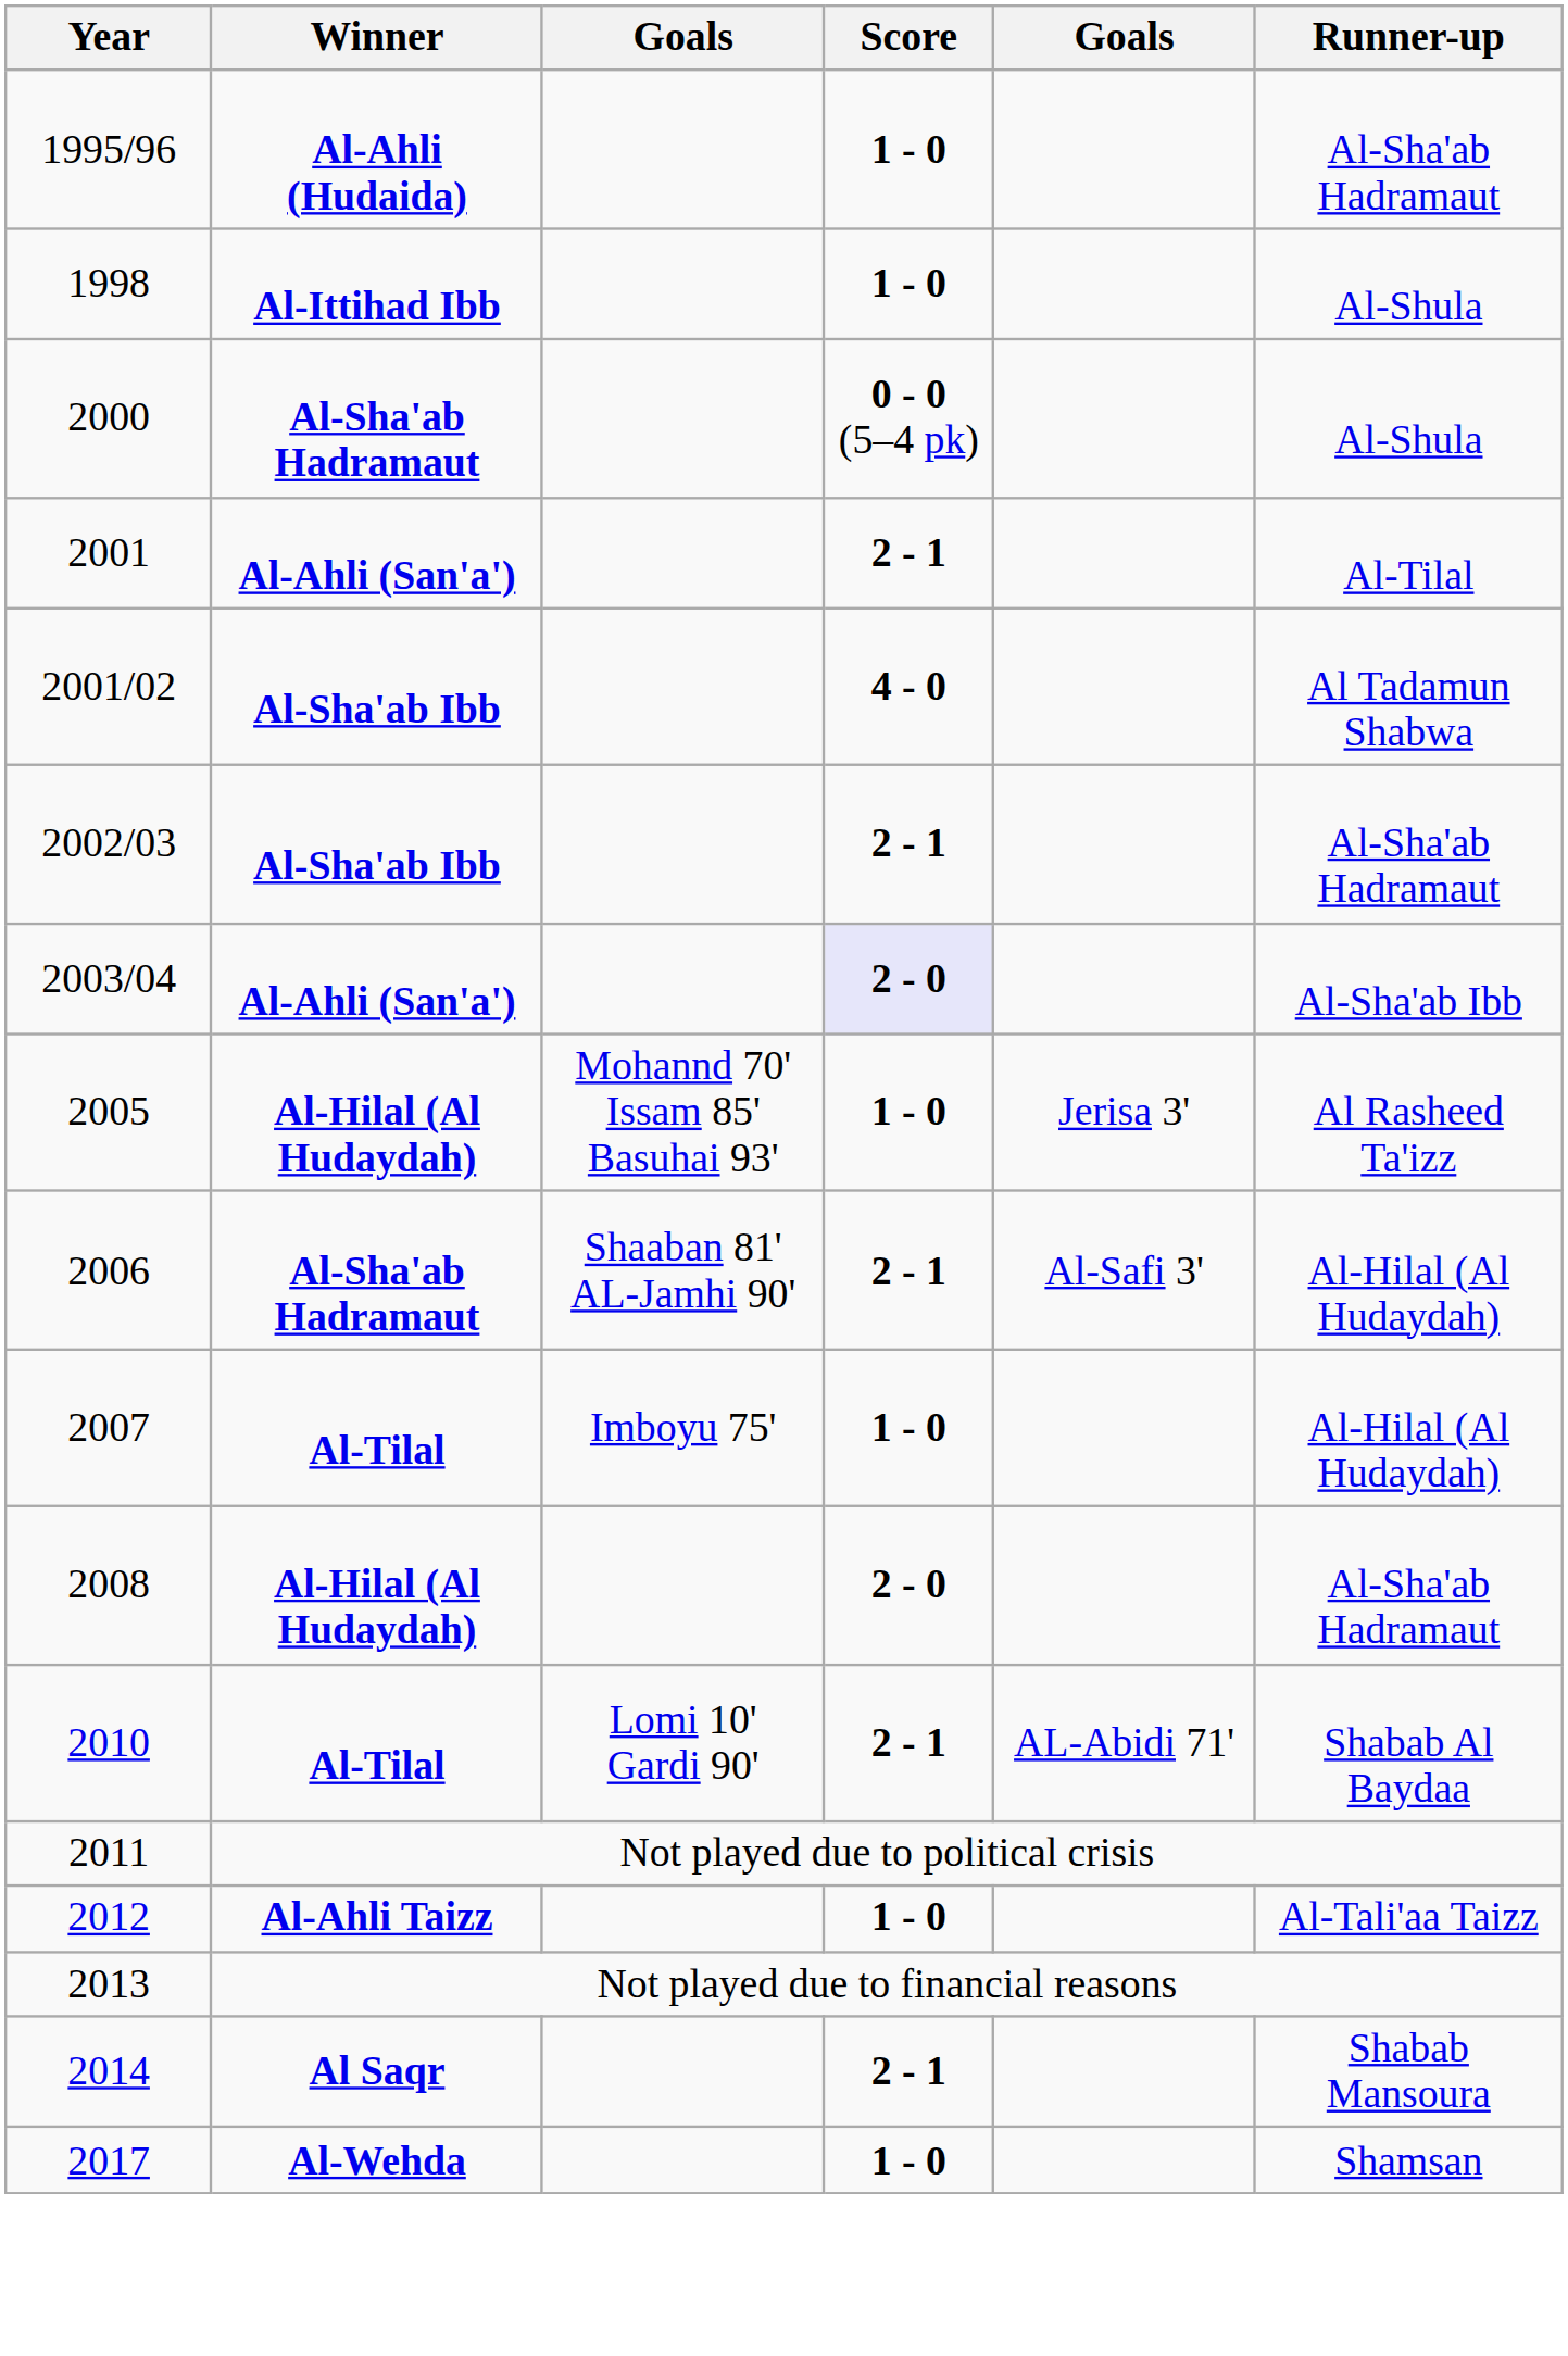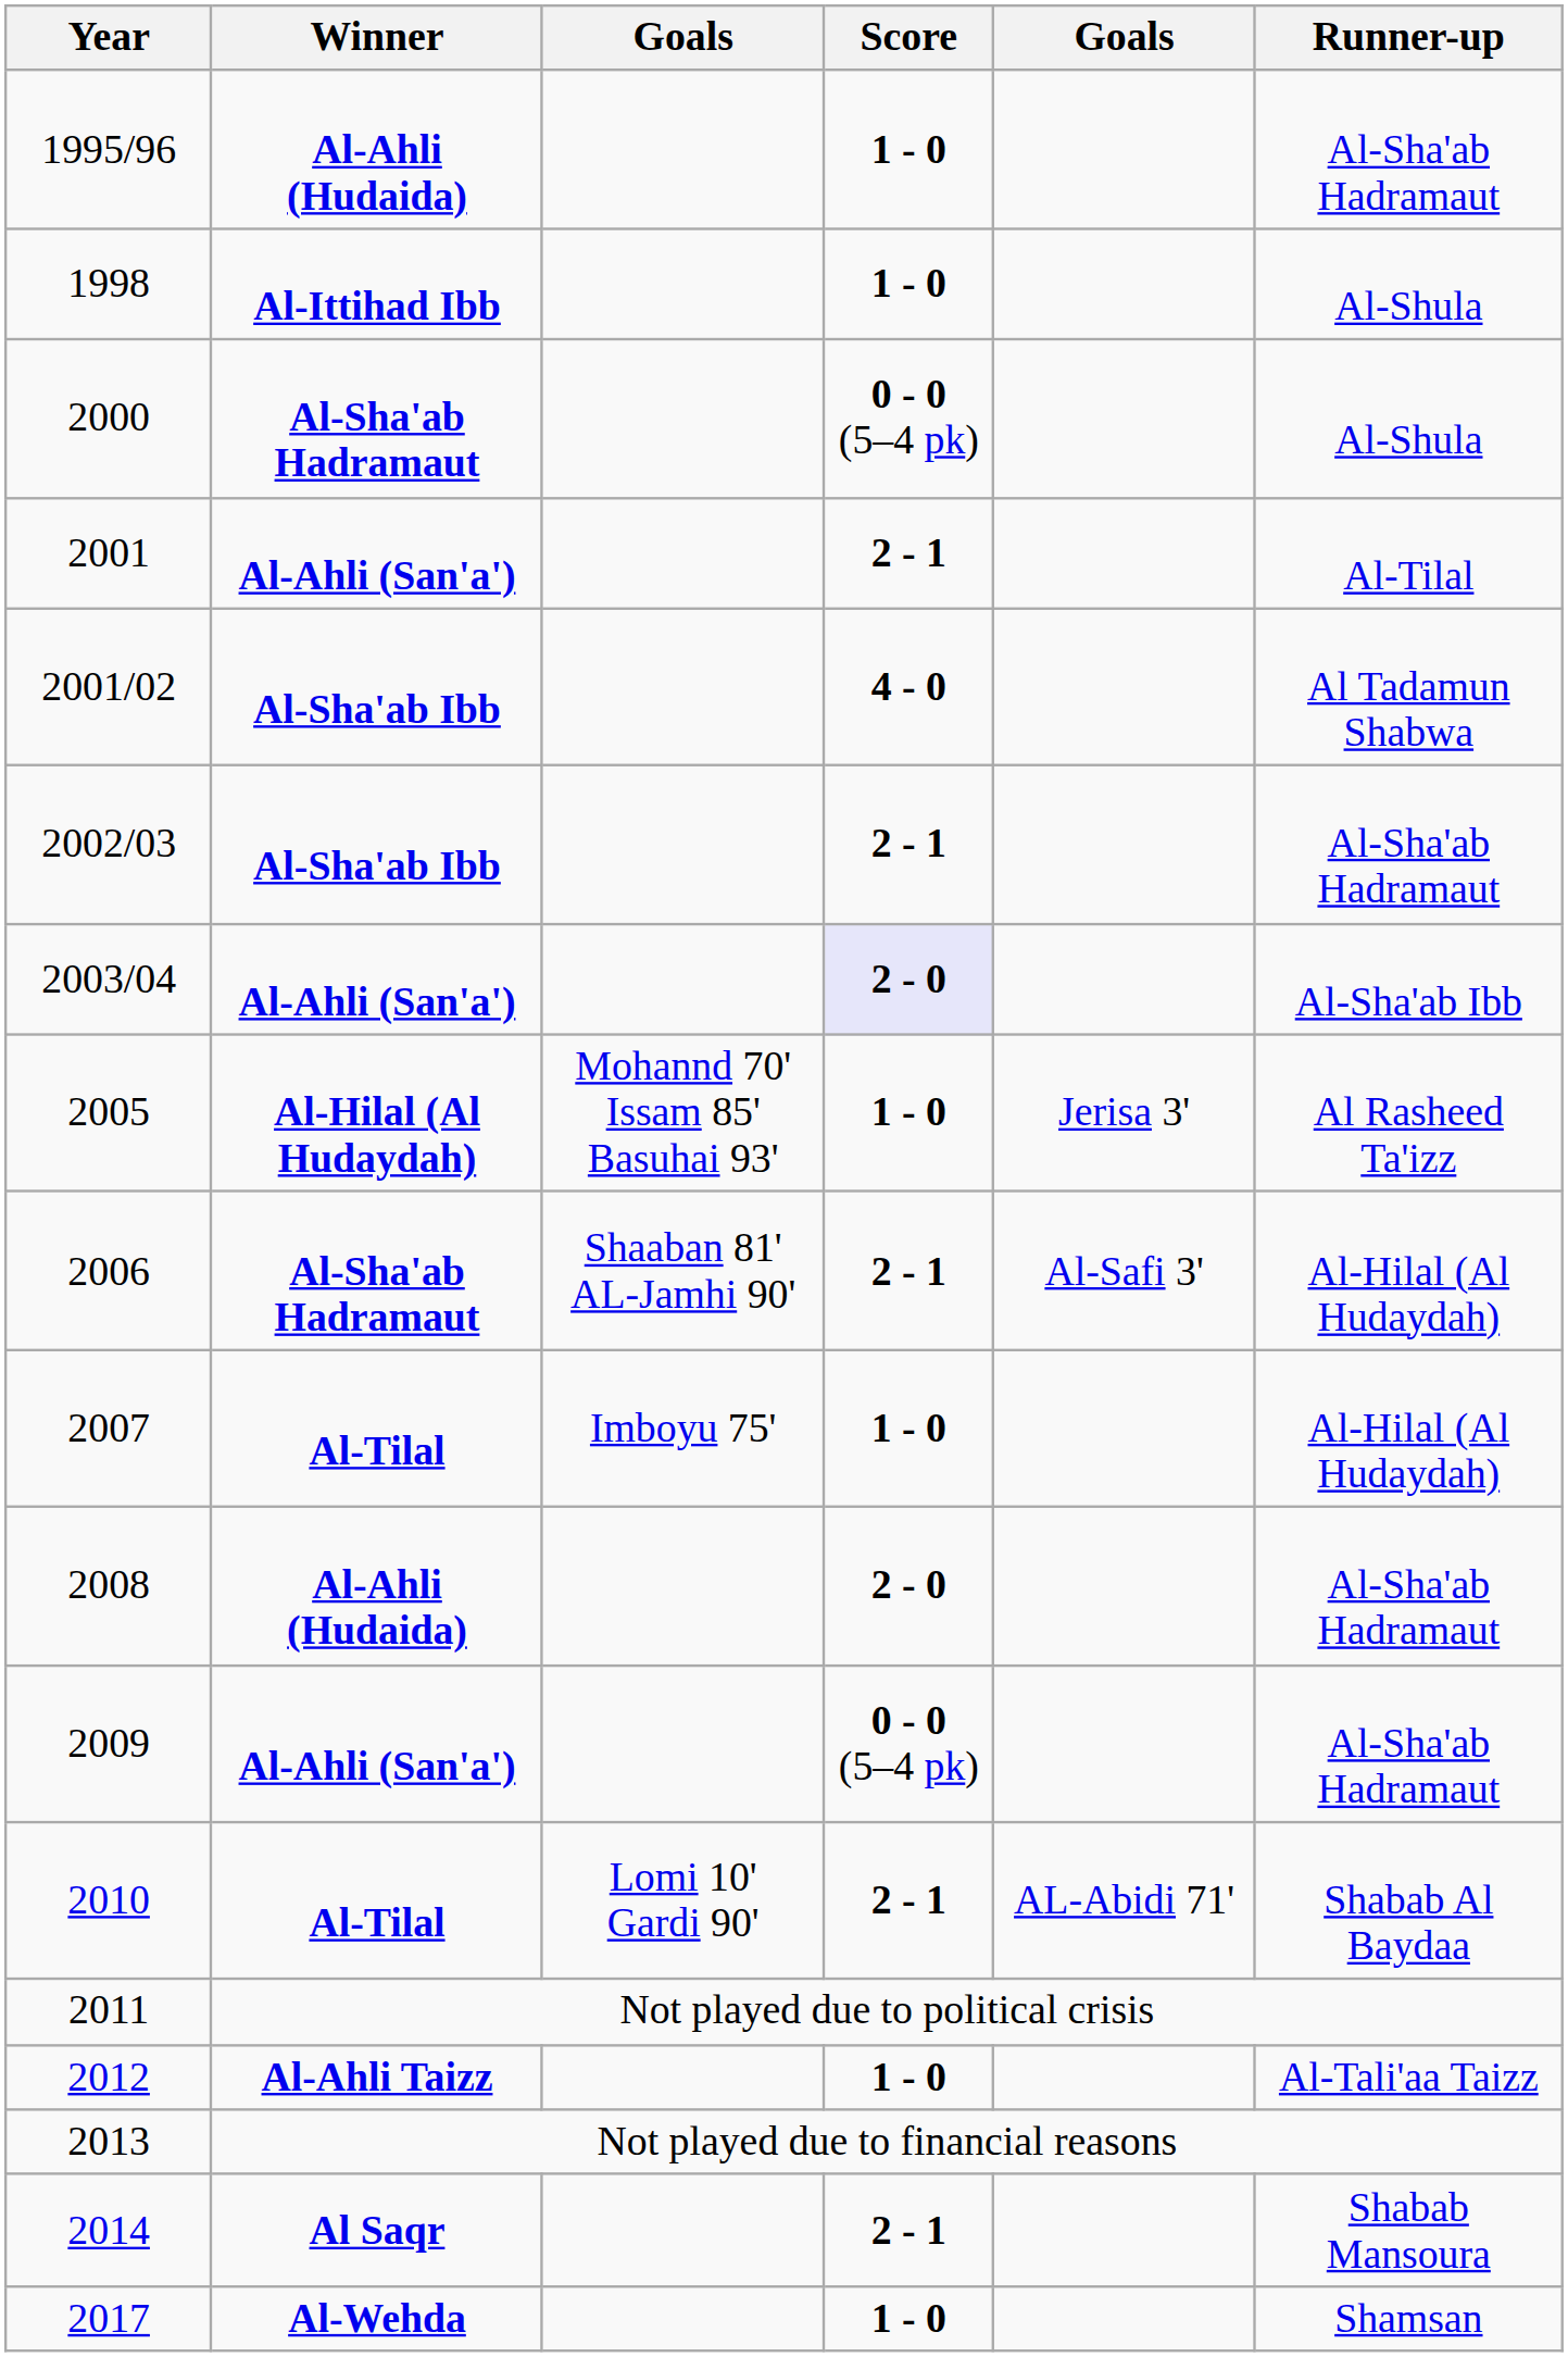2008 | Winner: Al-Hilal (Al Hudaydah) -> Al-Ahli (Hudaida)
+ row: 2009 | Al-Ahli (San'a') | 0 - 0 (5–4 pk) | Al-Sha'ab Hadramaut
